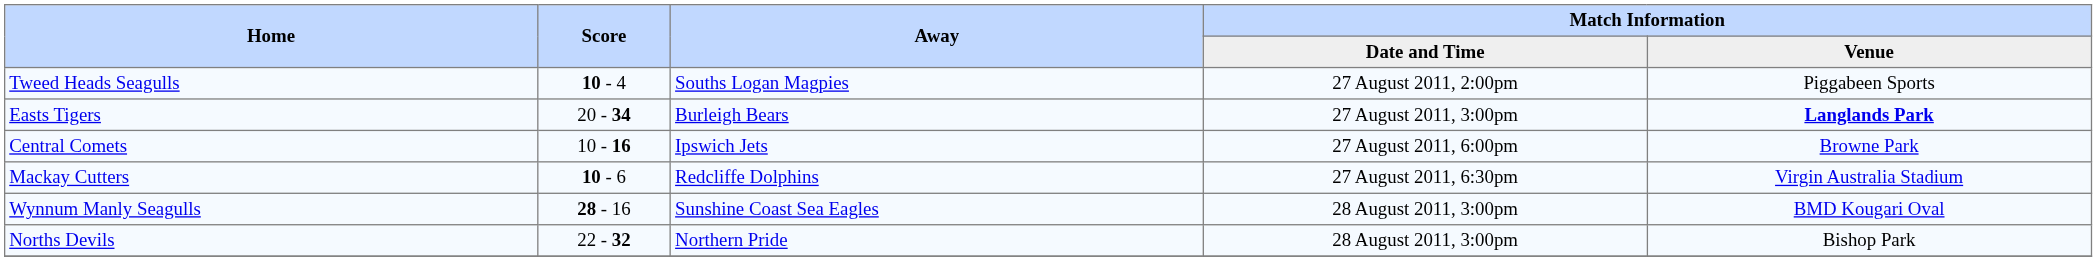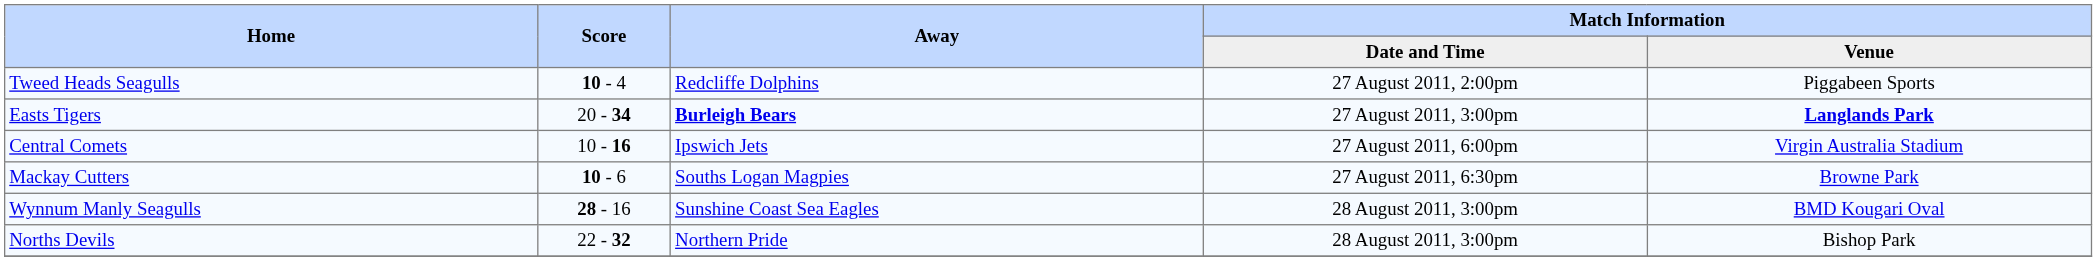Tweed Heads Seagulls | Away: Souths Logan Magpies -> Redcliffe Dolphins
Easts Tigers | Away: normal -> bold
Central Comets | Match Information / Venue: Browne Park -> Virgin Australia Stadium
Mackay Cutters | Away: Redcliffe Dolphins -> Souths Logan Magpies
Mackay Cutters | Match Information / Venue: Virgin Australia Stadium -> Browne Park
